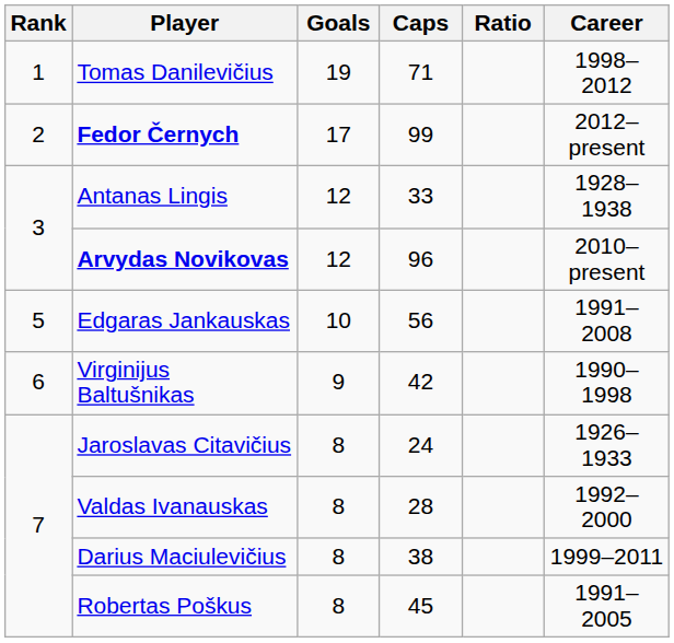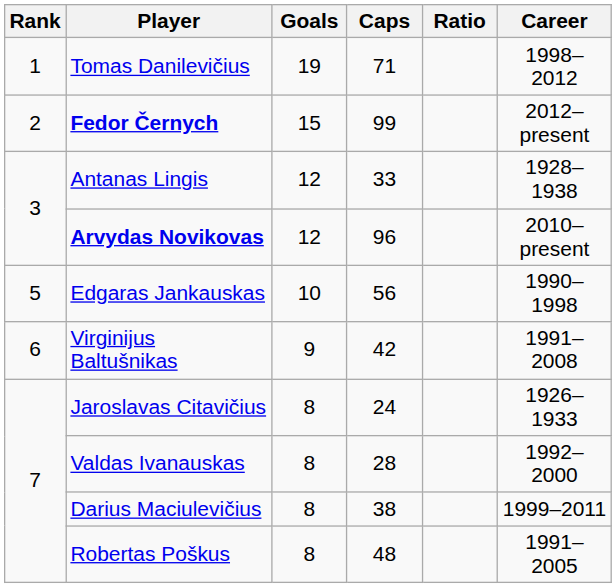Fedor Černych | Goals: 17 -> 15
Edgaras Jankauskas | Career: 1991–2008 -> 1990–1998
Virginijus Baltušnikas | Career: 1990–1998 -> 1991–2008
Robertas Poškus | Caps: 45 -> 48
